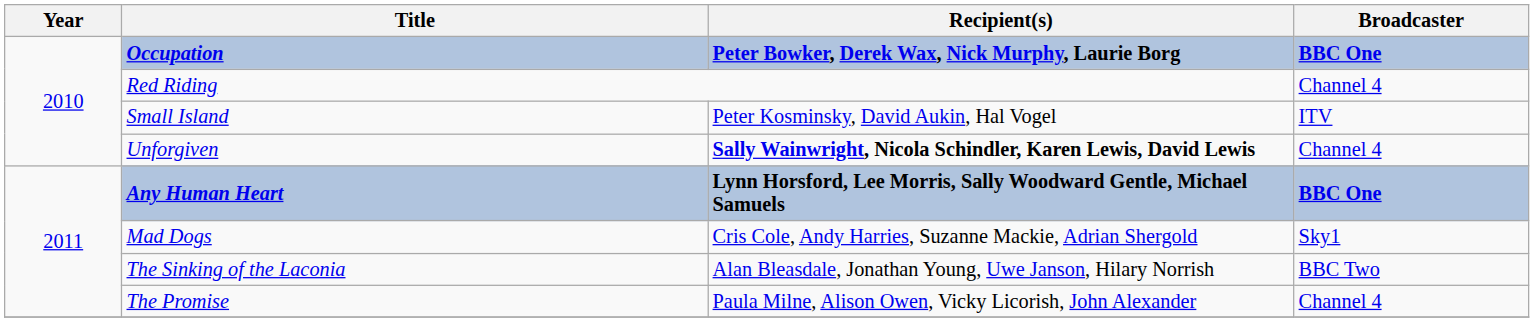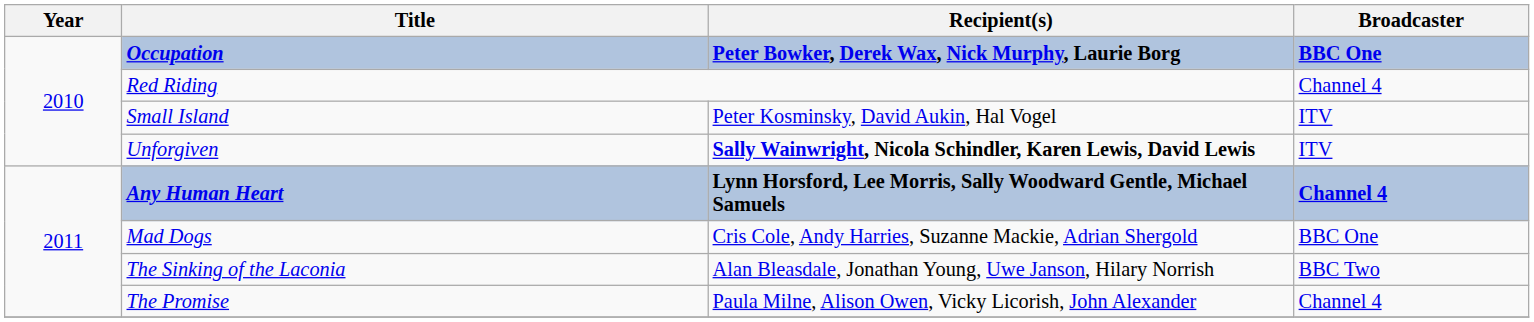Unforgiven | Broadcaster: Channel 4 -> ITV
Any Human Heart | Broadcaster: BBC One -> Channel 4
Mad Dogs | Broadcaster: Sky1 -> BBC One
